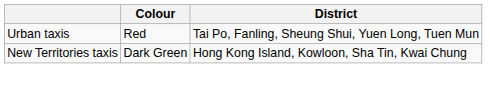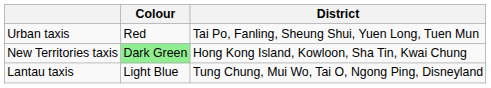New Territories taxis | Colour: no background -> lightgreen background
+ row: Lantau taxis | Light Blue | Tung Chung, Mui Wo, Tai O, Ngong Ping, Disneyland
